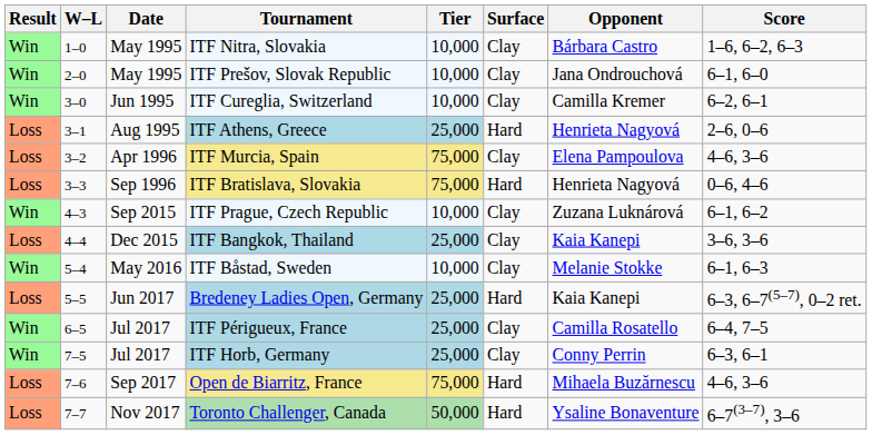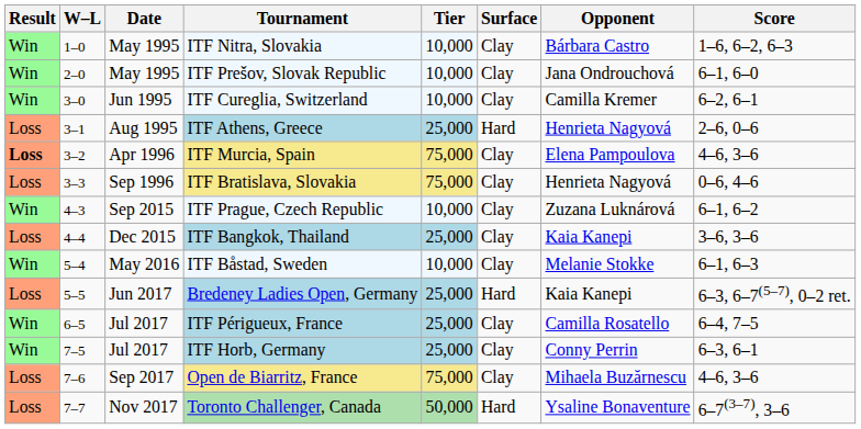ITF Murcia, Spain | Result: normal -> bold
ITF Bratislava, Slovakia | Surface: Hard -> Clay
Open de Biarritz, France | Surface: Hard -> Clay
